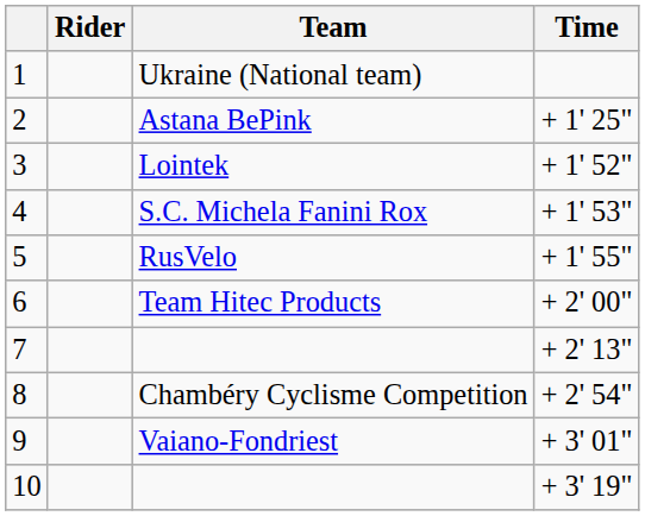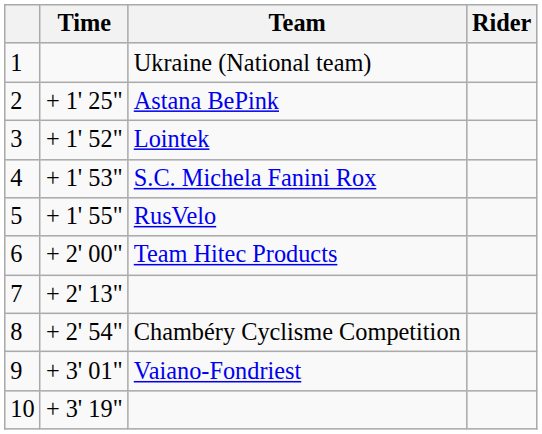columns swapped: Rider <-> Time
